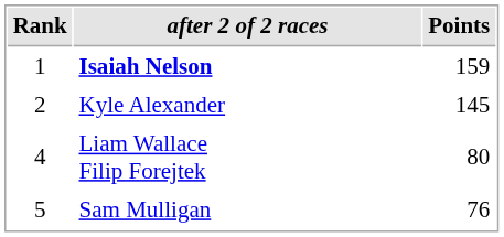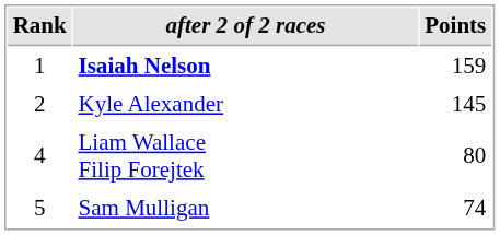Sam Mulligan | Points: 76 -> 74
